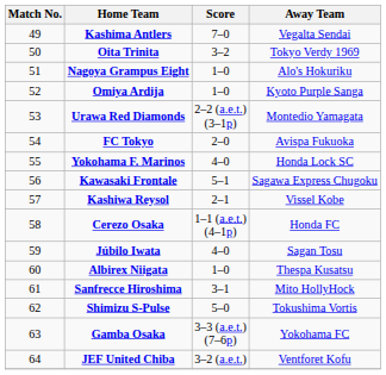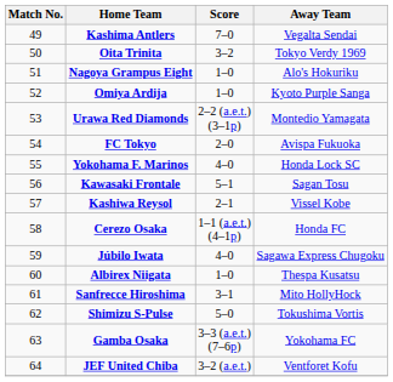Kawasaki Frontale | Away Team: Sagawa Express Chugoku -> Sagan Tosu
Júbilo Iwata | Away Team: Sagan Tosu -> Sagawa Express Chugoku
